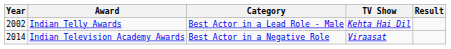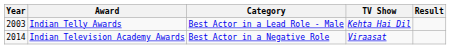Indian Telly Awards | Year: 2002 -> 2003
